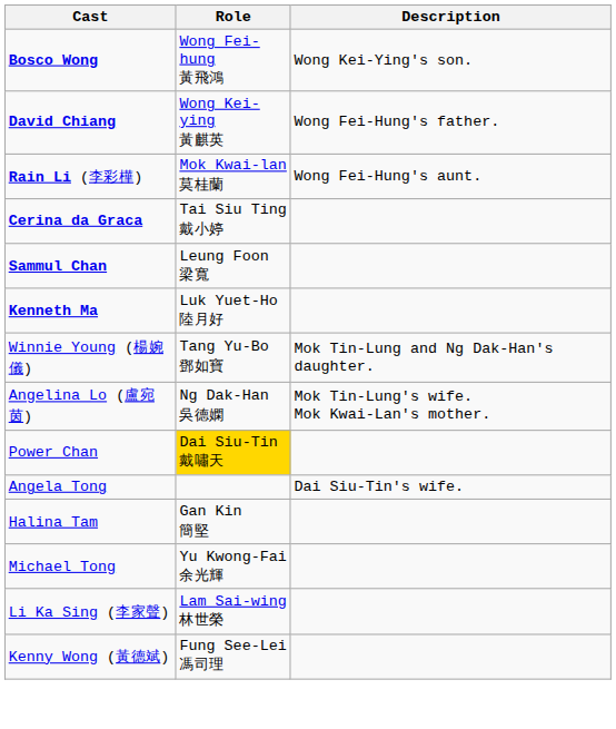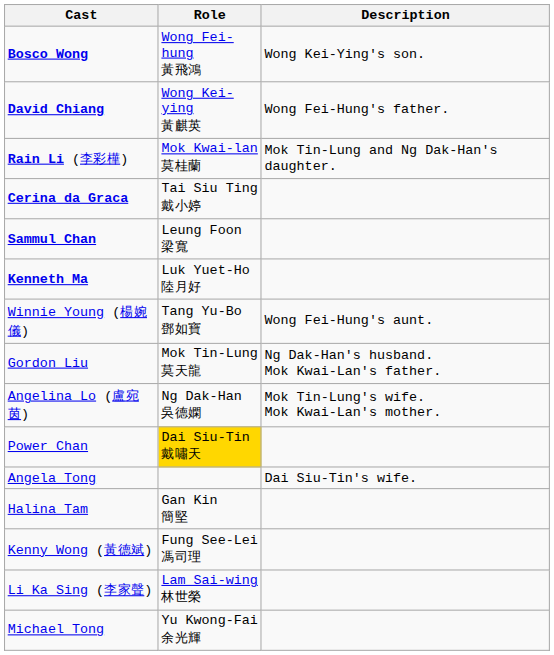Rain Li (李彩樺) | Description: Wong Fei-Hung's aunt. -> Mok Tin-Lung and Ng Dak-Han's daughter.
Winnie Young (楊婉儀) | Description: Mok Tin-Lung and Ng Dak-Han's daughter. -> Wong Fei-Hung's aunt.
+ row: Gordon Liu | Mok Tin-Lung 莫天龍 | Ng Dak-Han's husband. Mok Kwai-Lan's father.
rows swapped: Michael Tong <-> Kenny Wong (黃德斌)
